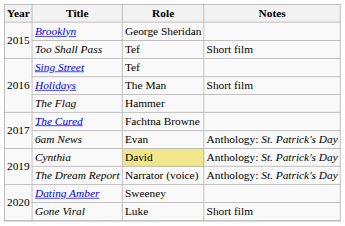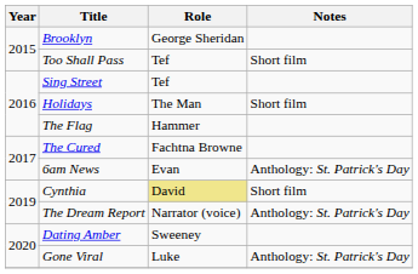Cynthia | Notes: Anthology: St. Patrick's Day -> Short film
Gone Viral | Notes: Short film -> Anthology: St. Patrick's Day
